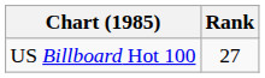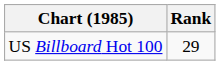US Billboard Hot 100 | Rank: 27 -> 29
